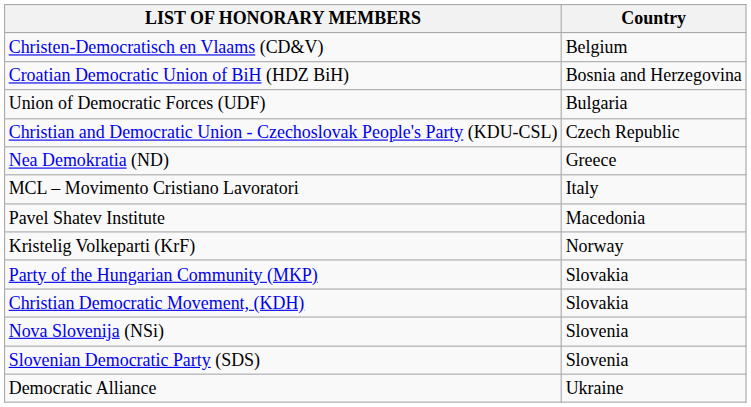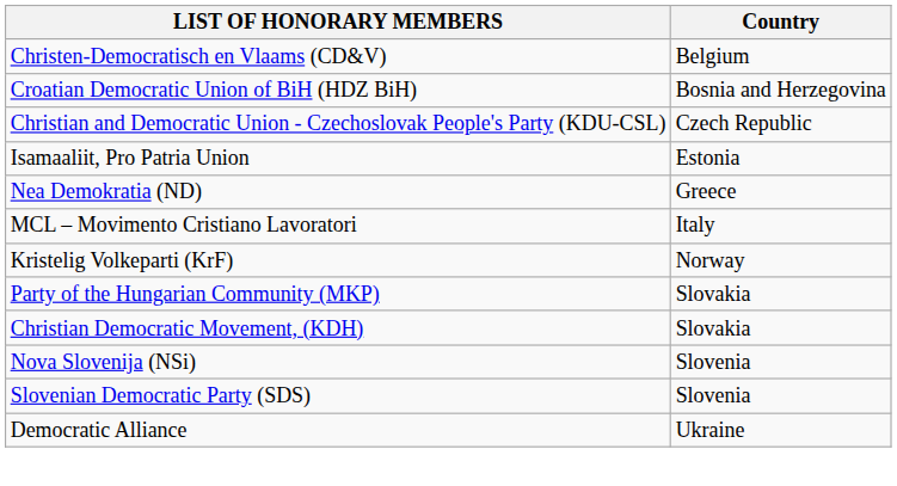- row: Union of Democratic Forces (UDF) | Bulgaria
+ row: Isamaaliit, Pro Patria Union | Estonia
- row: Pavel Shatev Institute | Macedonia
